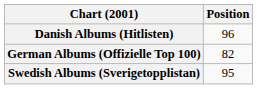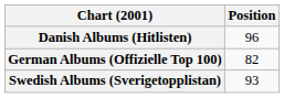Swedish Albums (Sverigetopplistan) | Position: 95 -> 93
